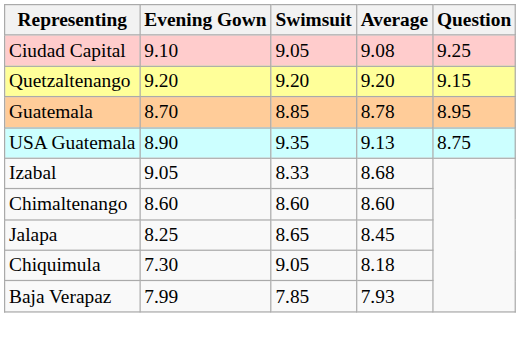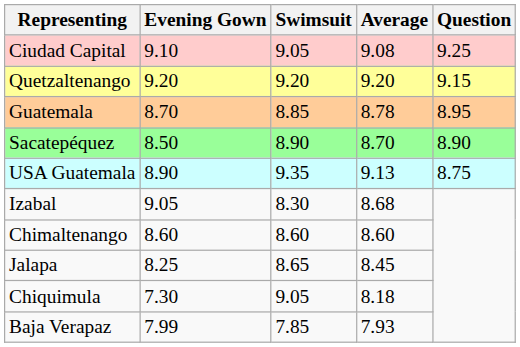+ row: Sacatepéquez | 8.50 | 8.90 | 8.70 | 8.90
Izabal | Swimsuit: 8.33 -> 8.30
